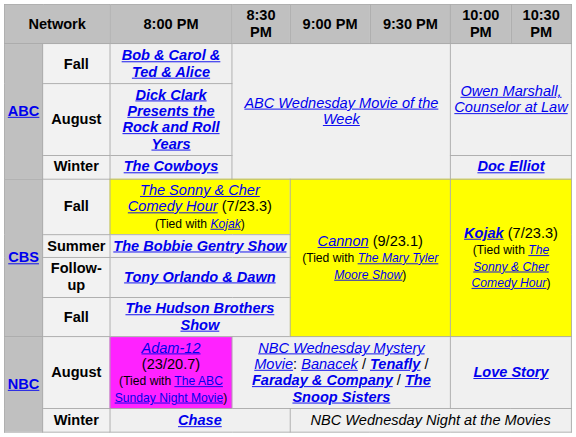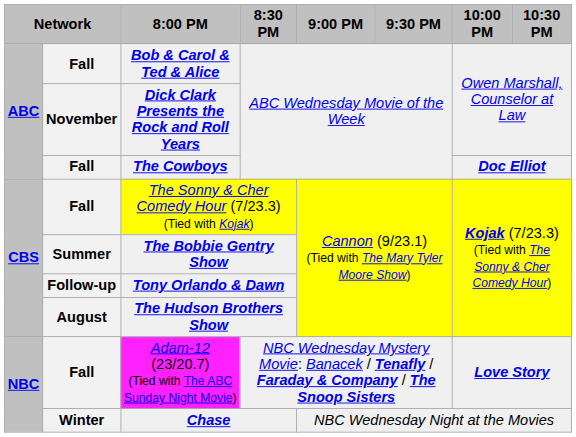Dick Clark Presents the Rock and Roll Years | column 2: August -> November
The Cowboys | column 2: Winter -> Fall
The Hudson Brothers Show | column 2: Fall -> August
Adam-12 (23/20.7) (Tied with The ABC Sunday Night Movie) | column 2: August -> Fall
